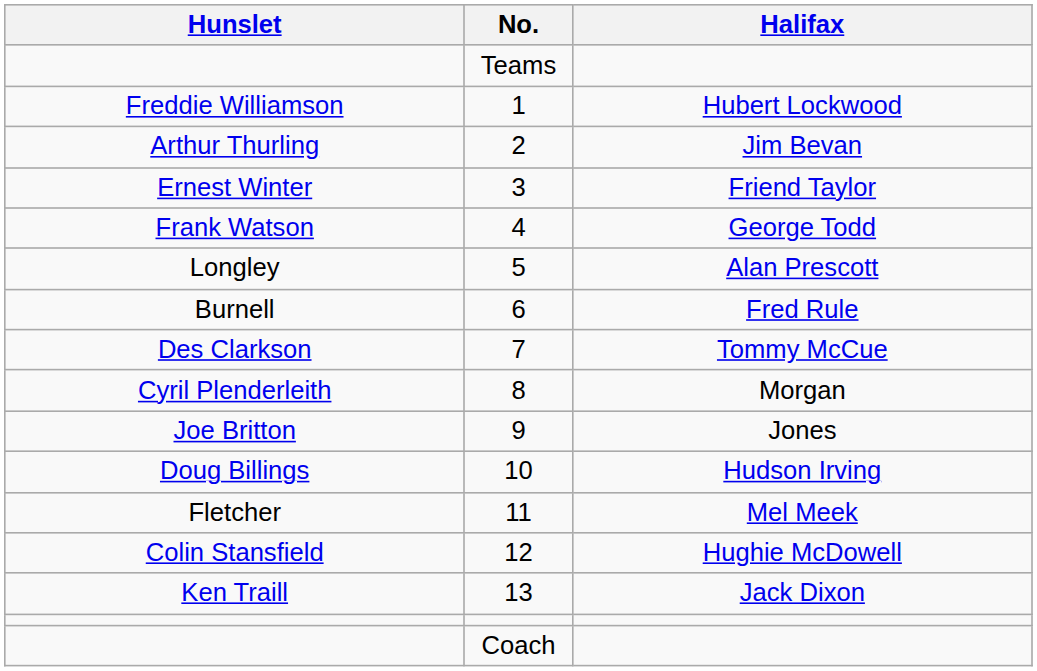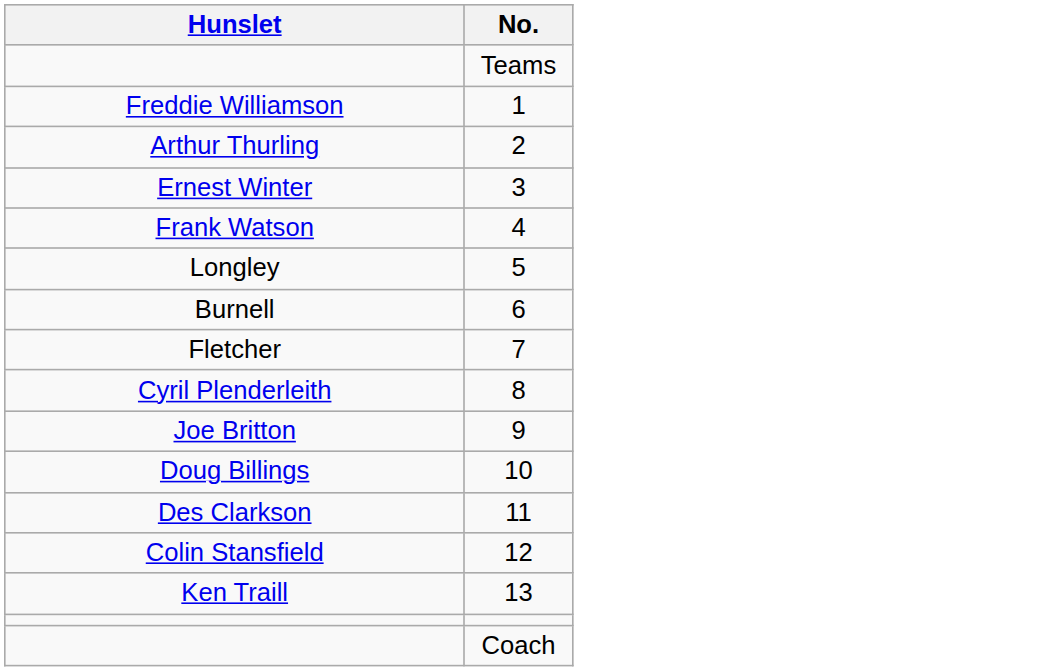- column: Halifax | Hubert Lockwood | Jim Bevan | Friend Taylor | George Todd | Alan Prescott | Fred Rule | Tommy McCue | Morgan | Jones | Hudson Irving | Mel Meek | Hughie McDowell | Jack Dixon
7 | Hunslet: Des Clarkson -> Fletcher
11 | Hunslet: Fletcher -> Des Clarkson
